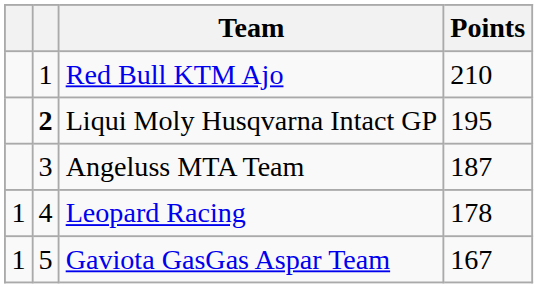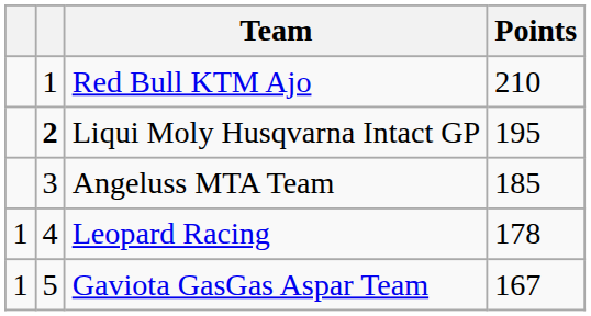Angeluss MTA Team | Points: 187 -> 185
